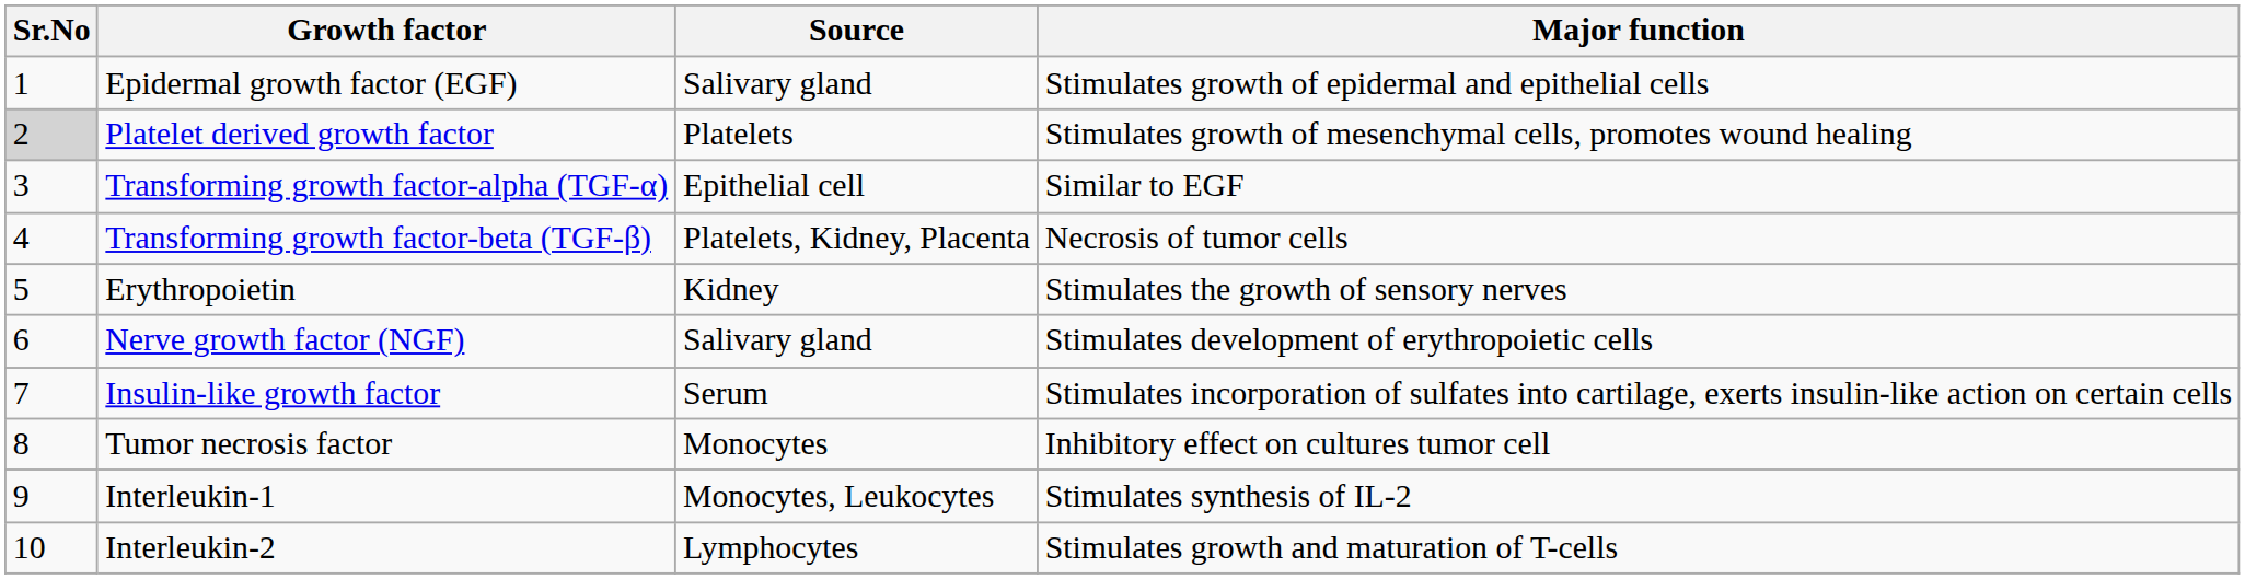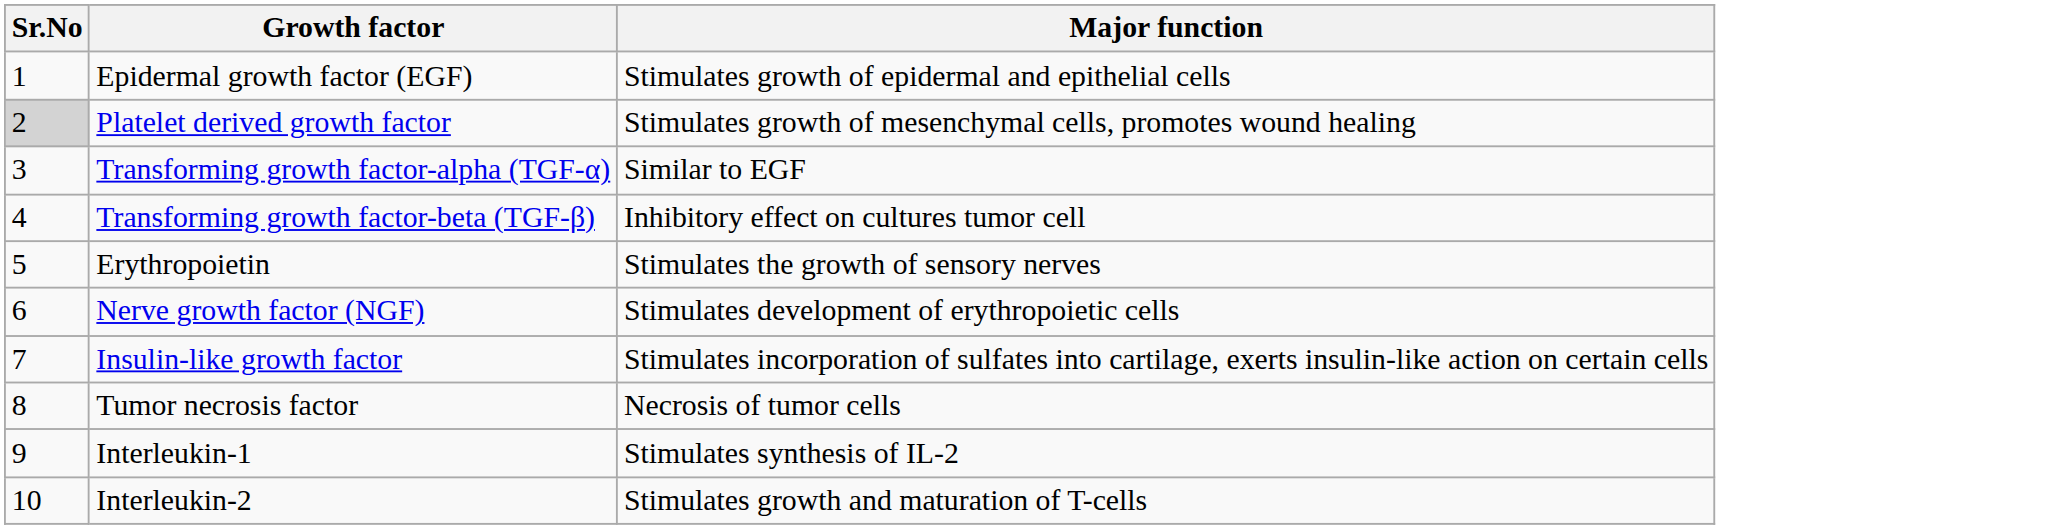- column: Source | Salivary gland | Platelets | Epithelial cell | Platelets, Kidney, Placenta | Kidney | Salivary gland | Serum | Monocytes | Monocytes, Leukocytes | Lymphocytes
Transforming growth factor-beta (TGF-β) | Major function: Necrosis of tumor cells -> Inhibitory effect on cultures tumor cell
Tumor necrosis factor | Major function: Inhibitory effect on cultures tumor cell -> Necrosis of tumor cells
